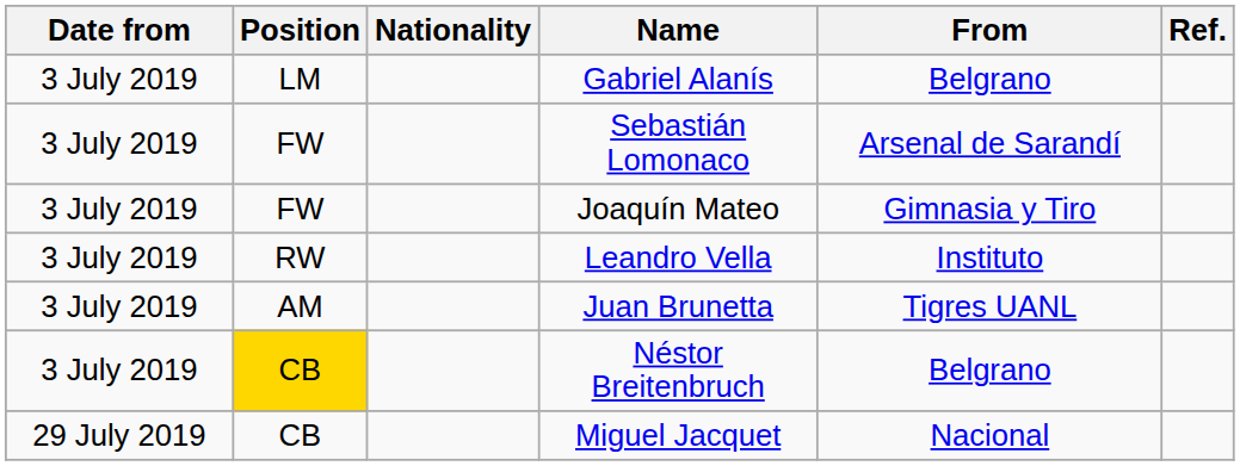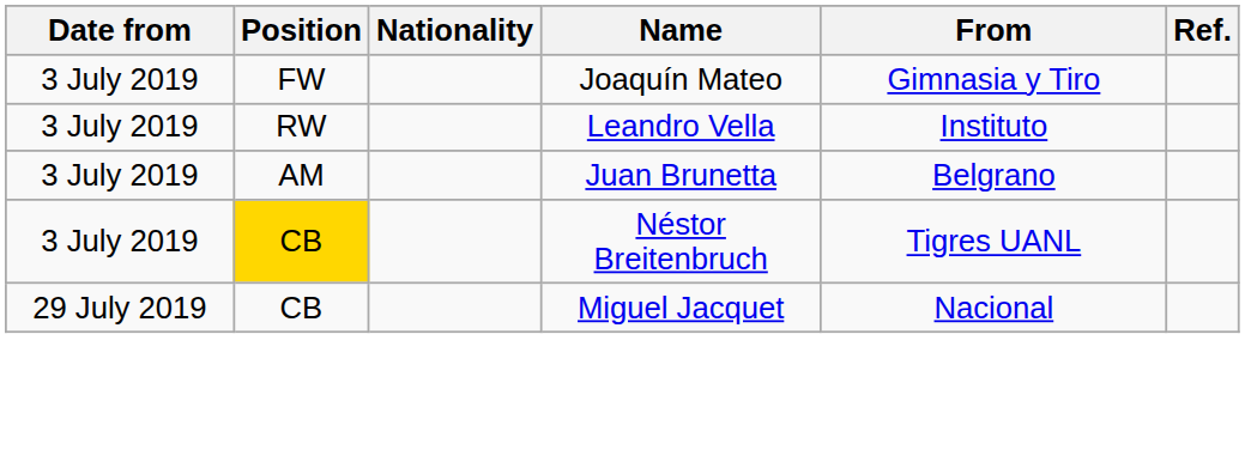- row: 3 July 2019 | LM | Gabriel Alanís | Belgrano
- row: 3 July 2019 | FW | Sebastián Lomonaco | Arsenal de Sarandí
Juan Brunetta | From: Tigres UANL -> Belgrano
Néstor Breitenbruch | From: Belgrano -> Tigres UANL
